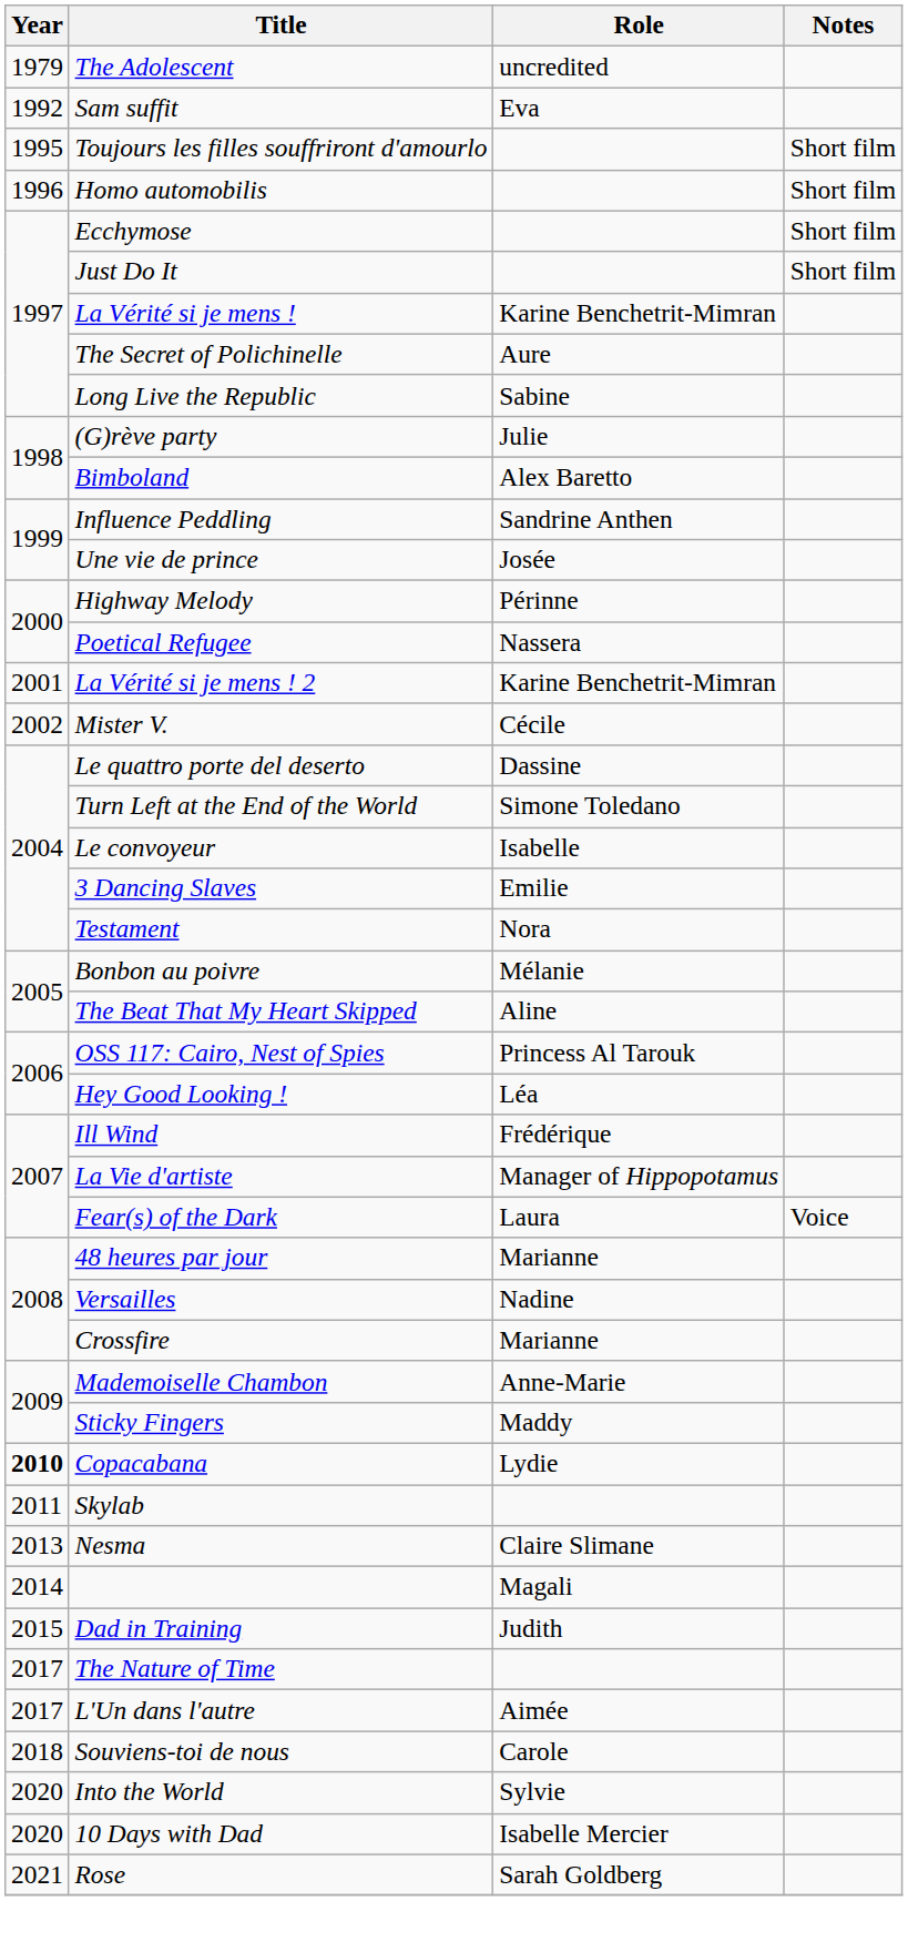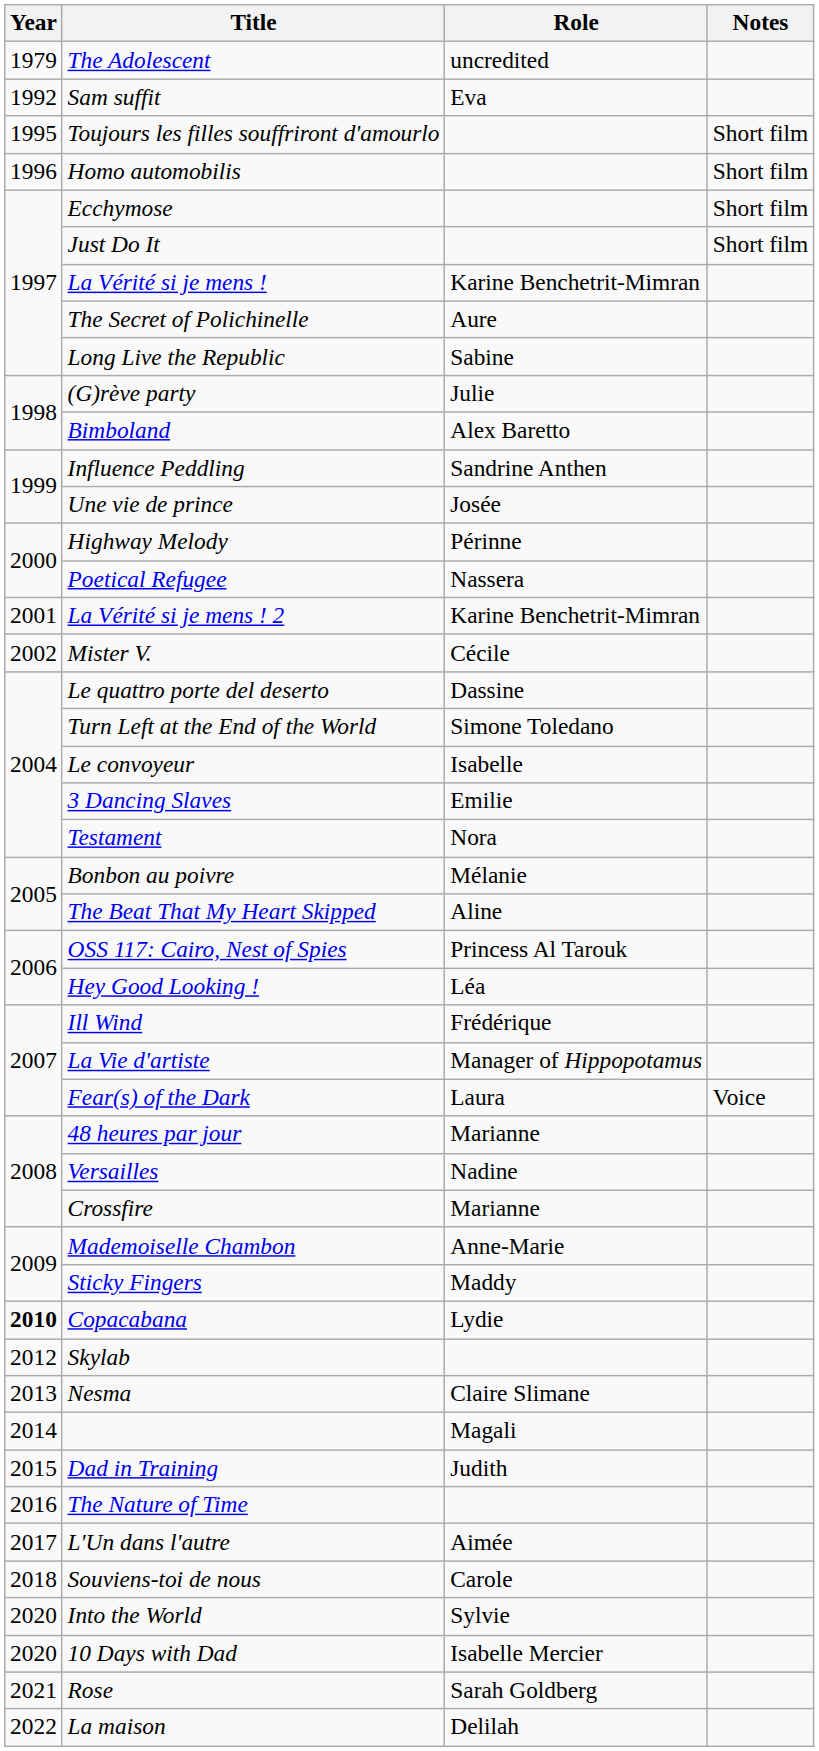Skylab | Year: 2011 -> 2012
The Nature of Time | Year: 2017 -> 2016
+ row: 2022 | La maison | Delilah
